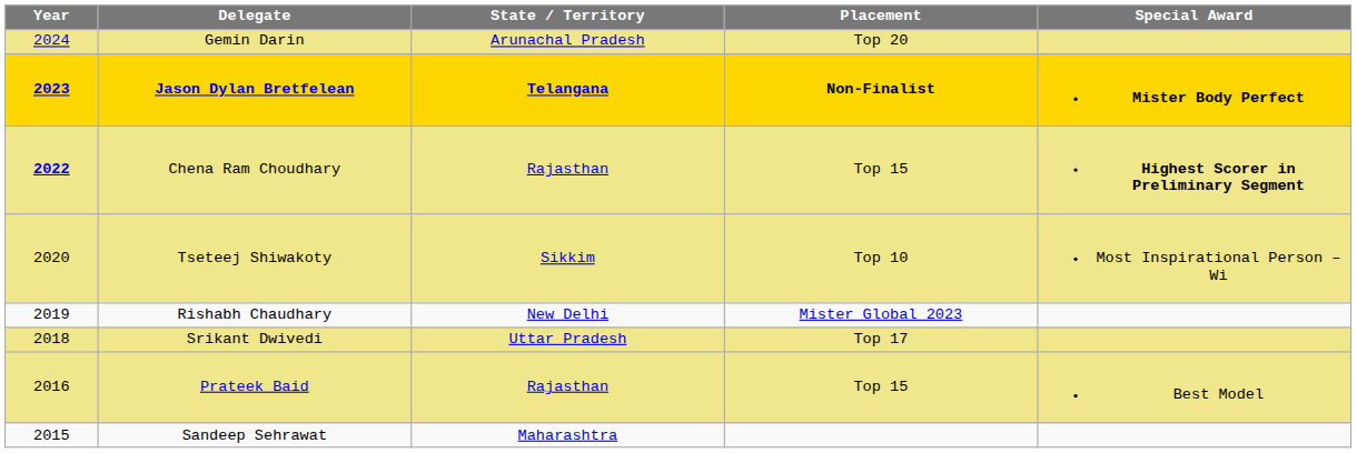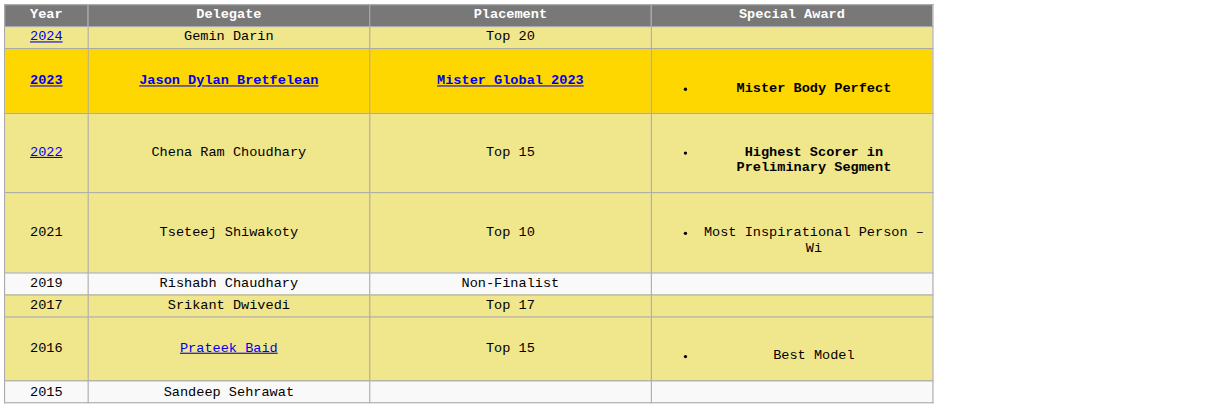- column: State / Territory | Arunachal Pradesh | Telangana | Rajasthan | Sikkim | New Delhi | Uttar Pradesh | Rajasthan | Maharashtra
Jason Dylan Bretfelean | Placement: Non-Finalist -> Mister Global 2023
Chena Ram Choudhary | Year: bold -> normal
Tseteej Shiwakoty | Year: 2020 -> 2021
Rishabh Chaudhary | Placement: Mister Global 2023 -> Non-Finalist
Srikant Dwivedi | Year: 2018 -> 2017
